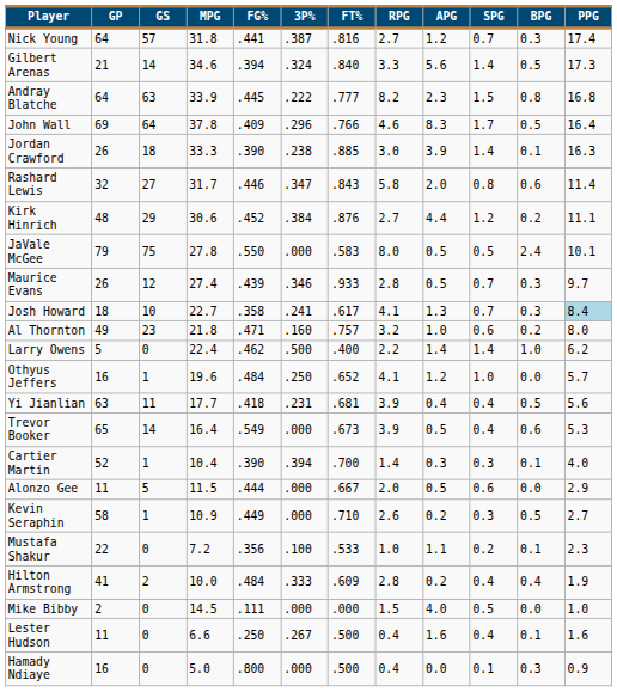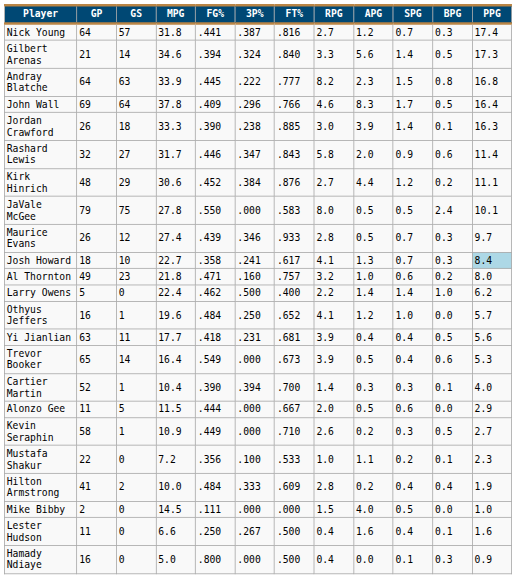Rashard Lewis | SPG: 0.8 -> 0.9
